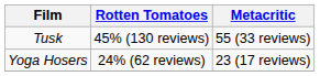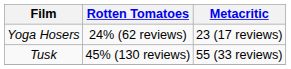rows swapped: Tusk <-> Yoga Hosers
